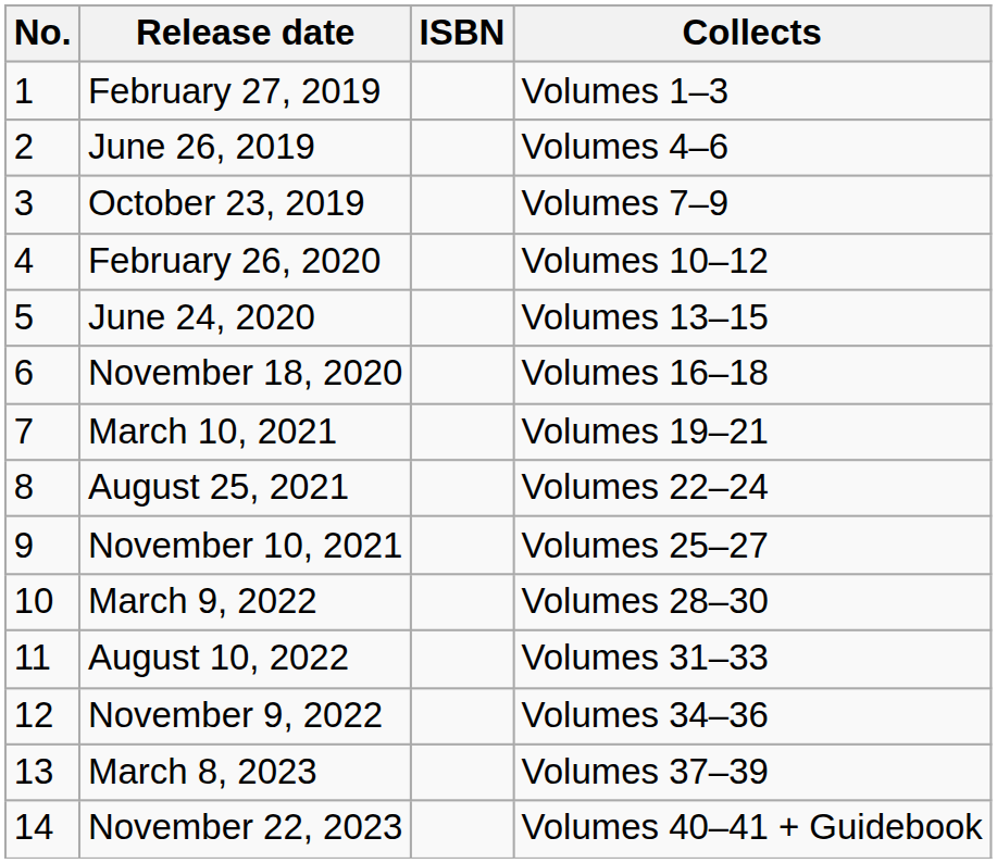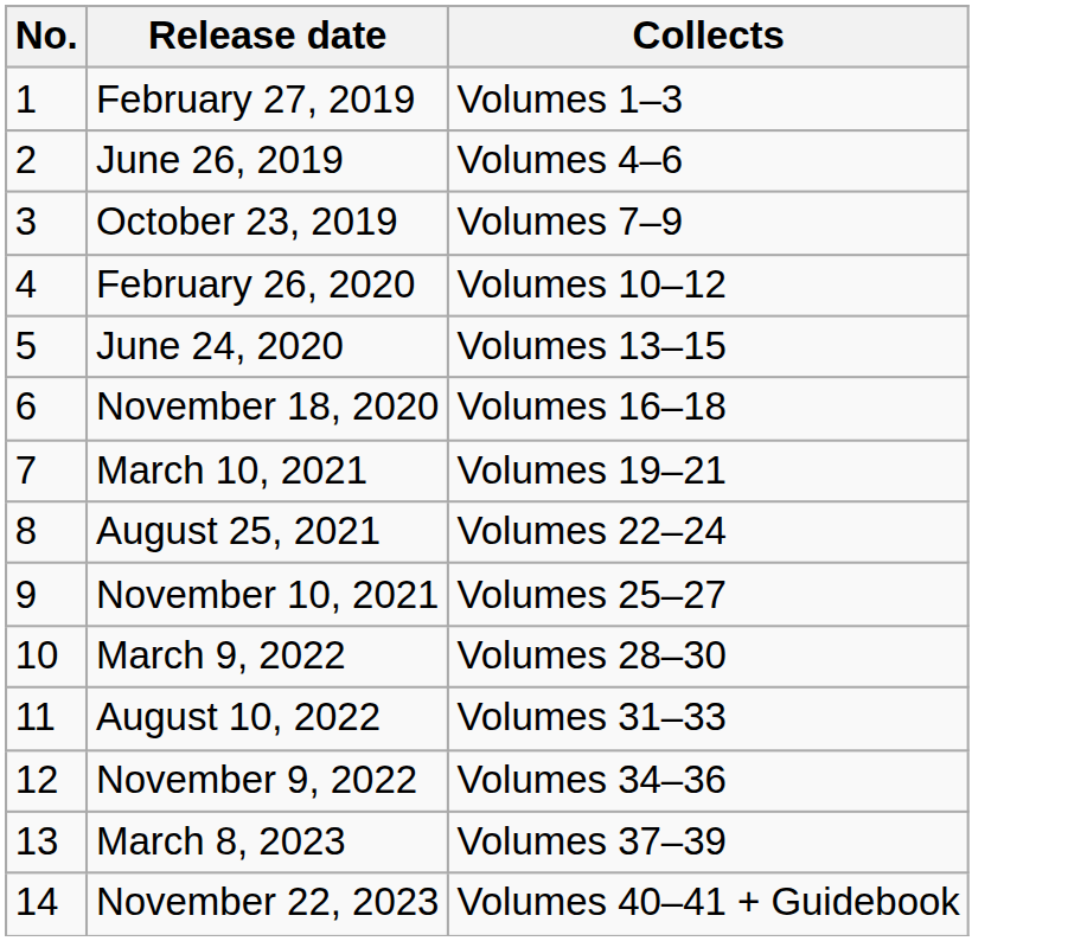- column: ISBN
